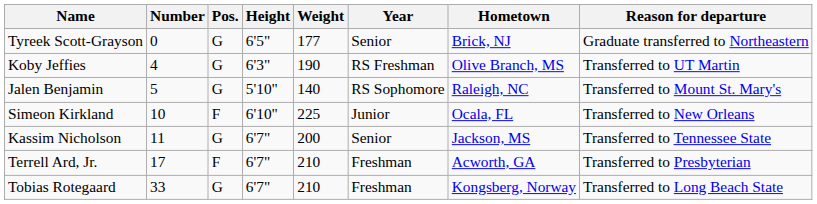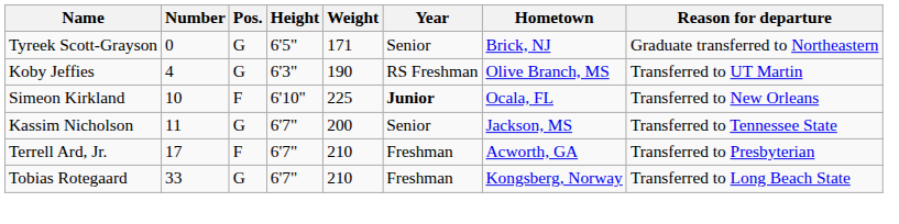Tyreek Scott-Grayson | Weight: 177 -> 171
- row: Jalen Benjamin | 5 | G | 5'10" | 140 | RS Sophomore | Raleigh, NC | Transferred to Mount St. Mary's
Simeon Kirkland | Year: normal -> bold
